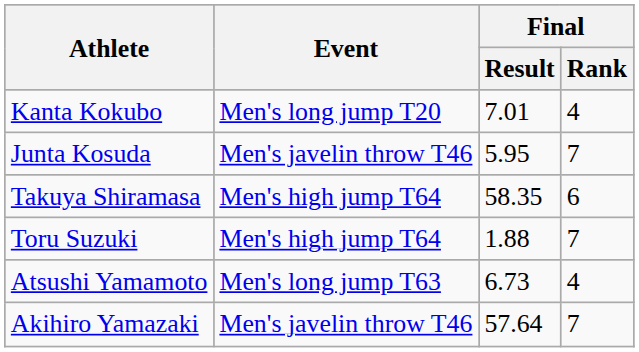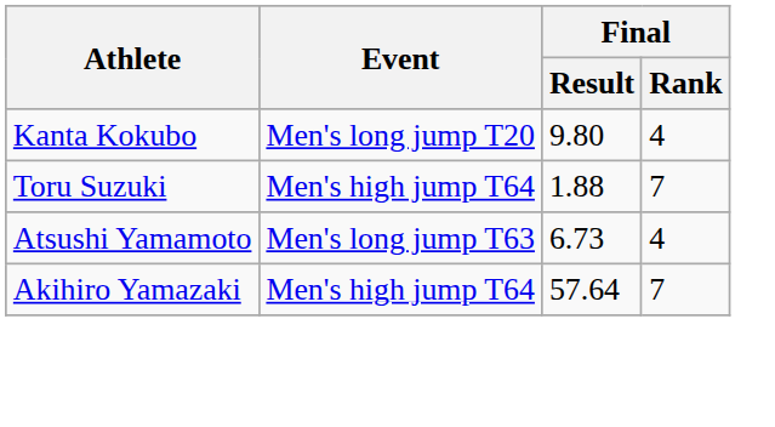Kanta Kokubo | Final / Result: 7.01 -> 9.80
- row: Junta Kosuda | Men's javelin throw T46 | 5.95 | 7
- row: Takuya Shiramasa | Men's high jump T64 | 58.35 | 6
Akihiro Yamazaki | Event: Men's javelin throw T46 -> Men's high jump T64
